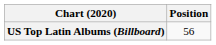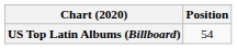US Top Latin Albums (Billboard) | Position: 56 -> 54
